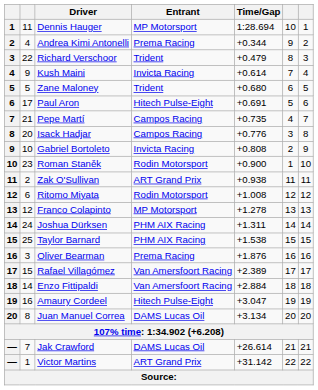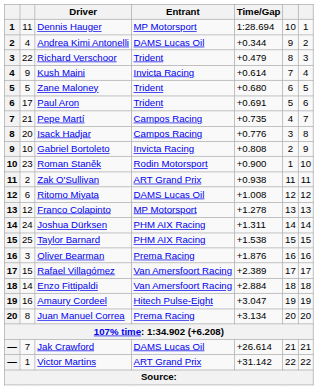Andrea Kimi Antonelli | Entrant: Prema Racing -> DAMS Lucas Oil
Paul Aron | Entrant: Hitech Pulse-Eight -> Trident
Ritomo Miyata | Entrant: Rodin Motorsport -> DAMS Lucas Oil
Juan Manuel Correa | Entrant: DAMS Lucas Oil -> Prema Racing
